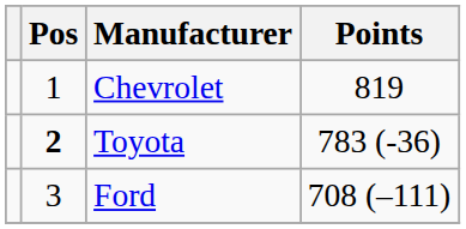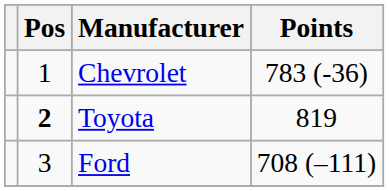Chevrolet | Points: 819 -> 783 (-36)
Toyota | Points: 783 (-36) -> 819
